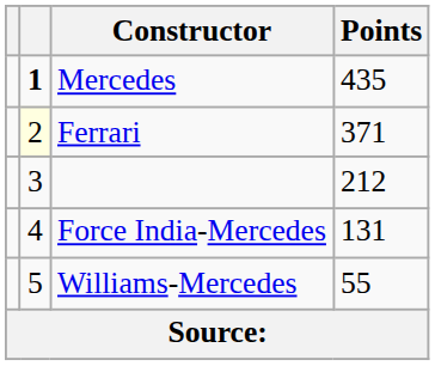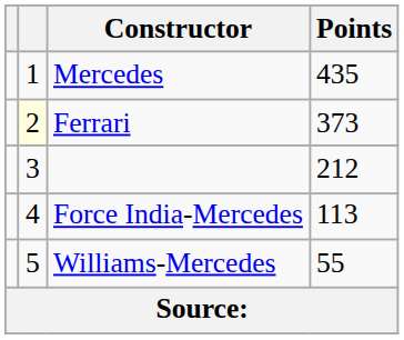Mercedes | column 2: bold -> normal
Ferrari | Points: 371 -> 373
Force India-Mercedes | Points: 131 -> 113
